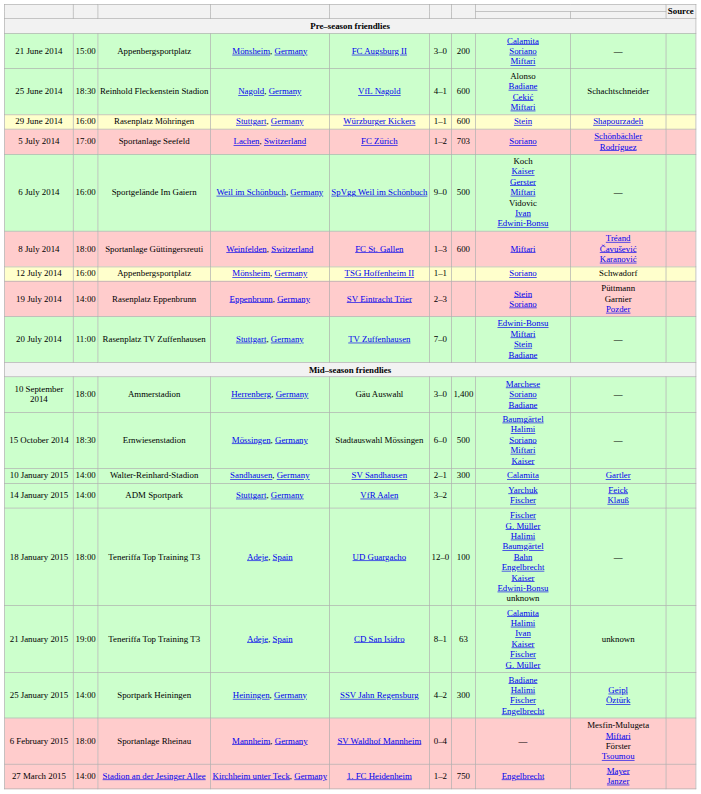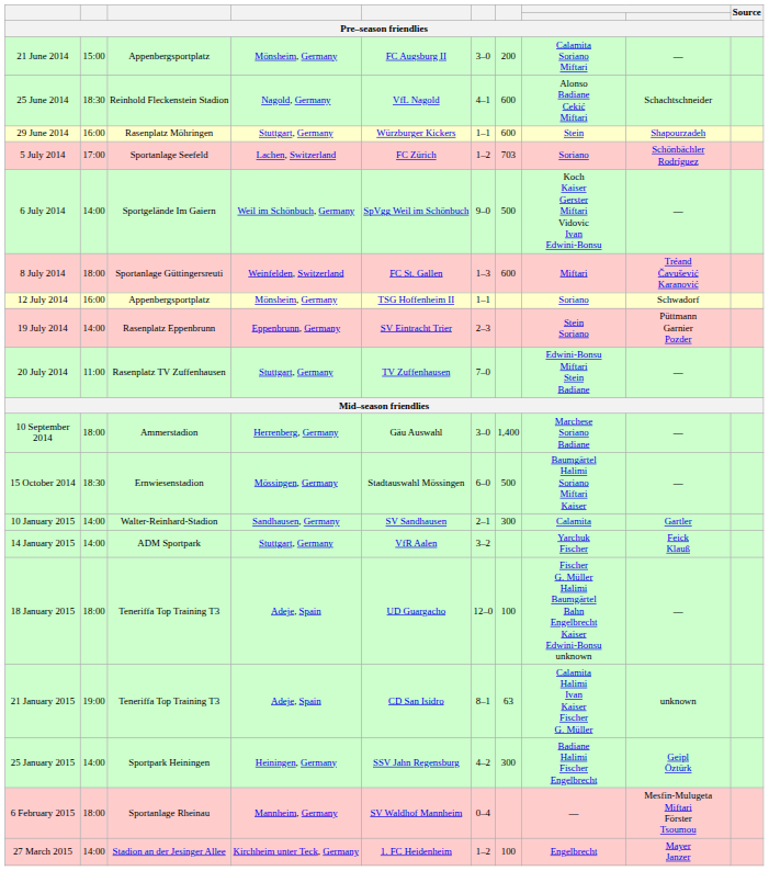6 July 2014 | column 2: 16:00 -> 14:00
27 March 2015 | column 7: 750 -> 100
